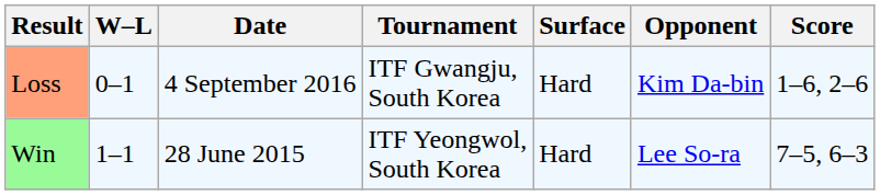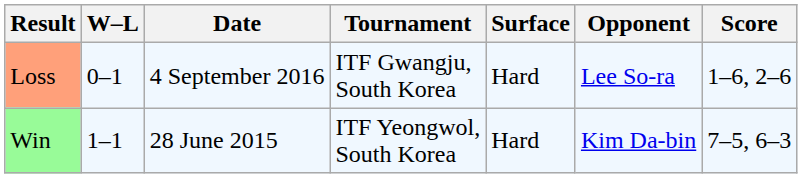Loss | Opponent: Kim Da-bin -> Lee So-ra
Win | Opponent: Lee So-ra -> Kim Da-bin
